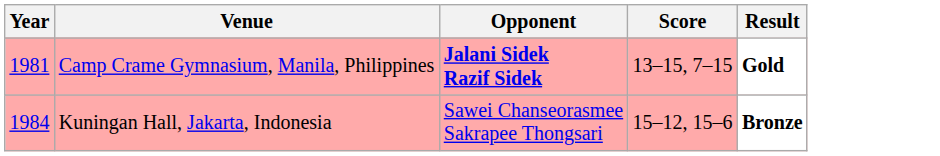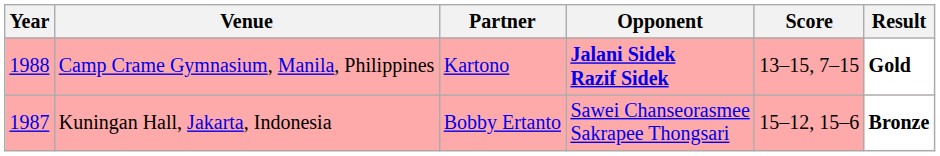+ column: Partner | Kartono | Bobby Ertanto
Camp Crame Gymnasium, Manila, Philippines | Year: 1981 -> 1988
Kuningan Hall, Jakarta, Indonesia | Year: 1984 -> 1987
